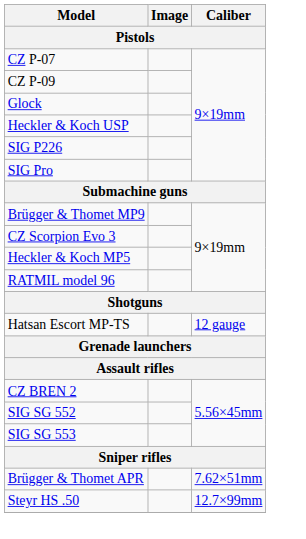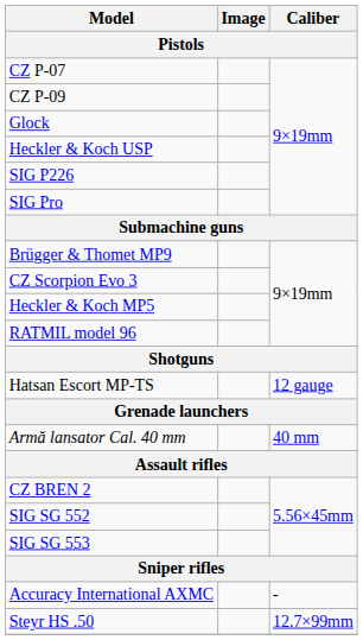+ row: Armă lansator Cal. 40 mm | 40 mm
+ row: Accuracy International AXMC | -
- row: Brügger & Thomet APR | 7.62×51mm
